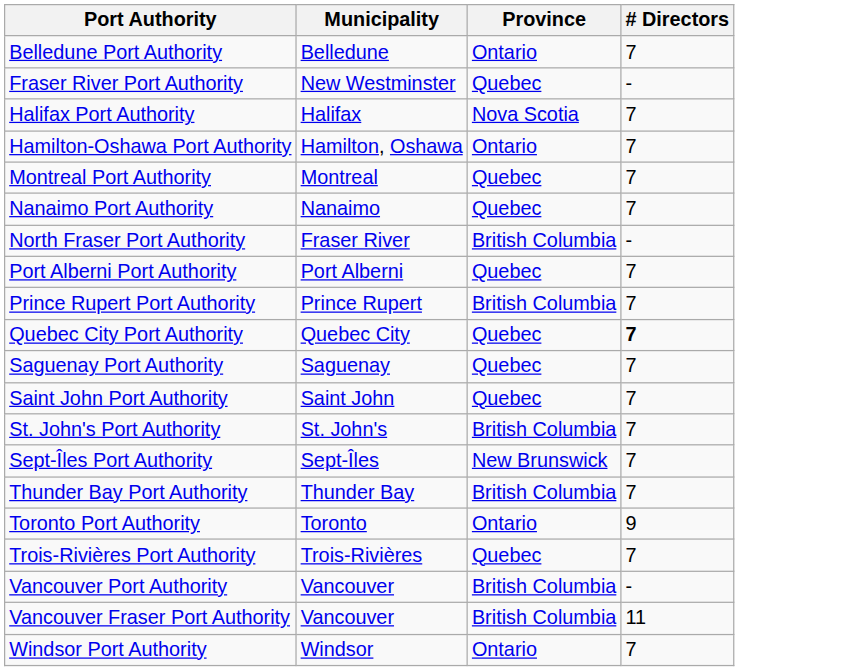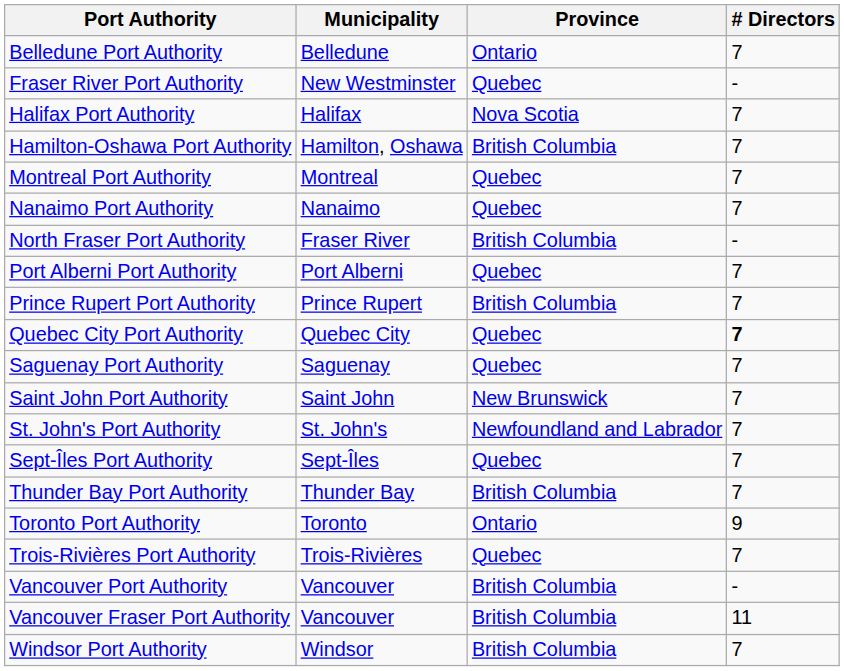Hamilton-Oshawa Port Authority | Province: Ontario -> British Columbia
Saint John Port Authority | Province: Quebec -> New Brunswick
St. John's Port Authority | Province: British Columbia -> Newfoundland and Labrador
Sept-Îles Port Authority | Province: New Brunswick -> Quebec
Windsor Port Authority | Province: Ontario -> British Columbia
